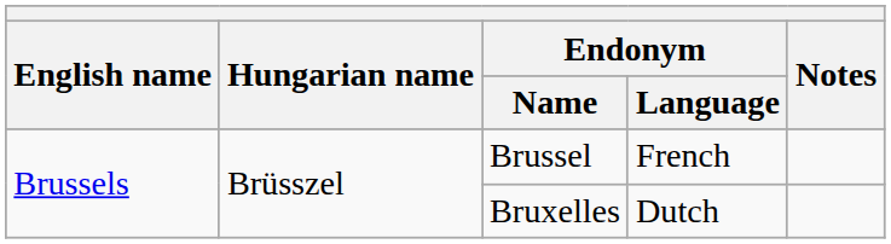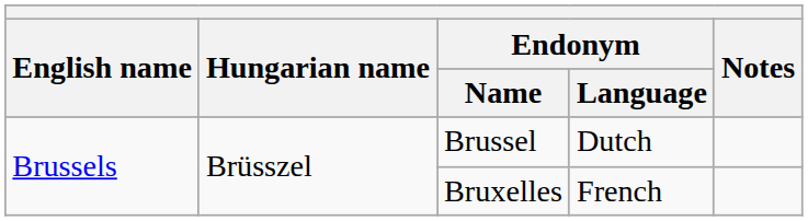Brussel | Endonym / Language: French -> Dutch
Bruxelles | Endonym / Language: Dutch -> French
